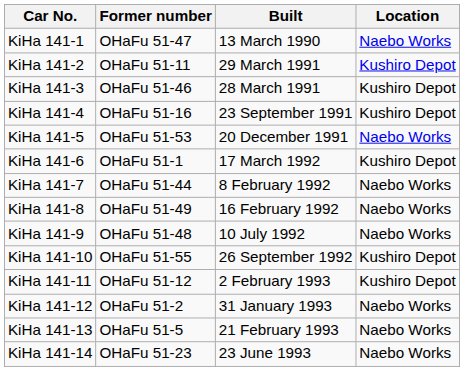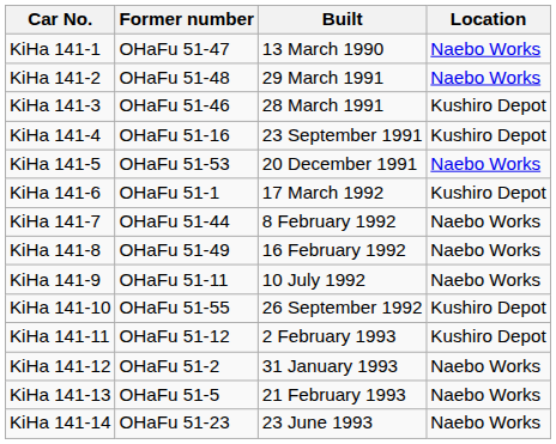KiHa 141-2 | Former number: OHaFu 51-11 -> OHaFu 51-48
KiHa 141-2 | Location: Kushiro Depot -> Naebo Works
KiHa 141-9 | Former number: OHaFu 51-48 -> OHaFu 51-11
